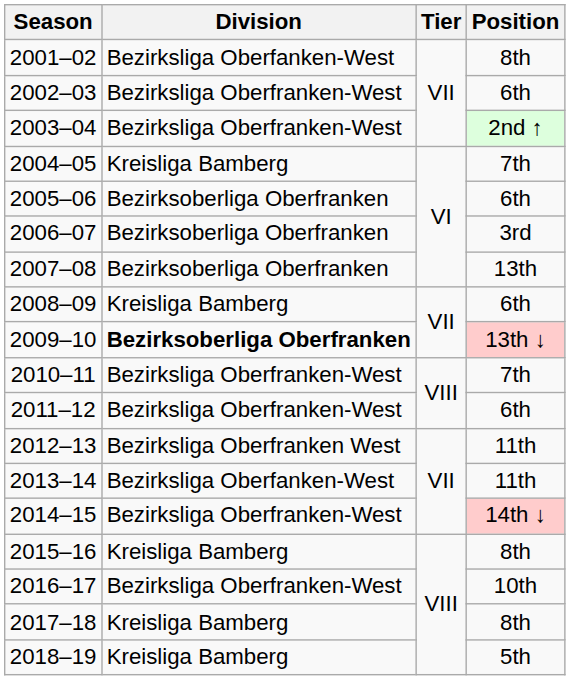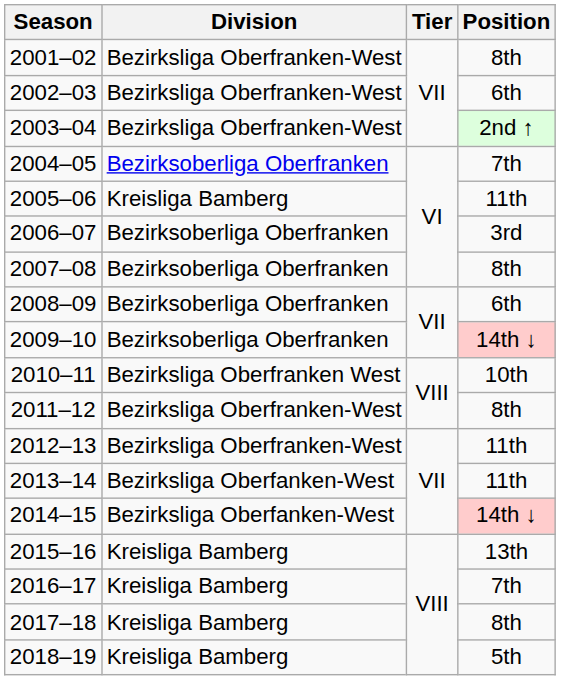2001–02 | Division: Bezirksliga Oberfanken-West -> Bezirksliga Oberfranken-West
2004–05 | Division: Kreisliga Bamberg -> Bezirksoberliga Oberfranken
2005–06 | Division: Bezirksoberliga Oberfranken -> Kreisliga Bamberg
2005–06 | Position: 6th -> 11th
2007–08 | Position: 13th -> 8th
2008–09 | Division: Kreisliga Bamberg -> Bezirksoberliga Oberfranken
2009–10 | Division: bold -> normal
2009–10 | Position: 13th ↓ -> 14th ↓
2010–11 | Division: Bezirksliga Oberfranken-West -> Bezirksliga Oberfranken West
2010–11 | Position: 7th -> 10th
2011–12 | Position: 6th -> 8th
2012–13 | Division: Bezirksliga Oberfranken West -> Bezirksliga Oberfranken-West
2014–15 | Division: Bezirksliga Oberfranken-West -> Bezirksliga Oberfanken-West
2015–16 | Position: 8th -> 13th
2016–17 | Division: Bezirksliga Oberfranken-West -> Kreisliga Bamberg
2016–17 | Position: 10th -> 7th
